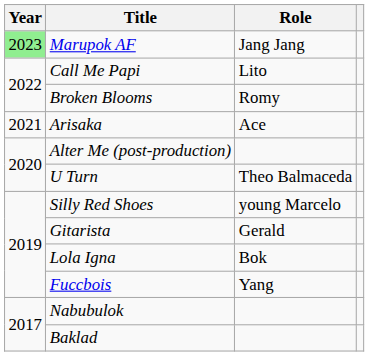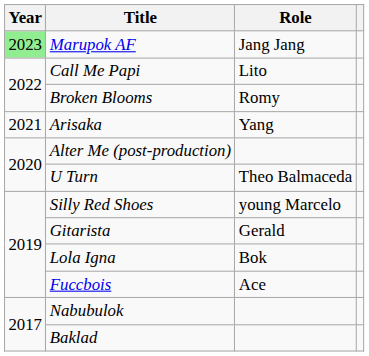Arisaka | Role: Ace -> Yang
Fuccbois | Role: Yang -> Ace
